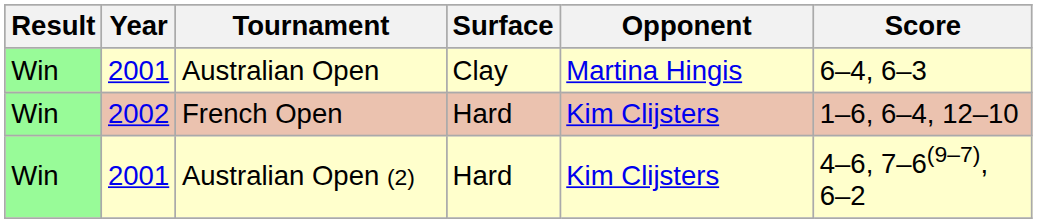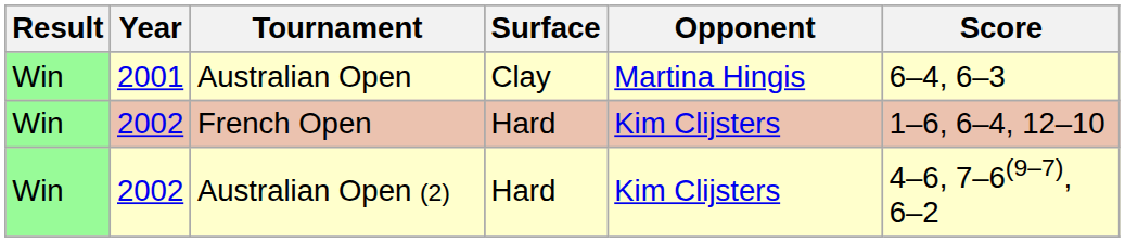Australian Open (2) | Year: 2001 -> 2002
